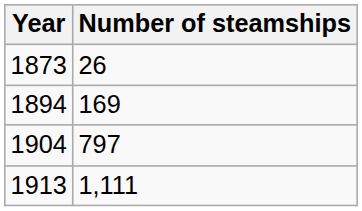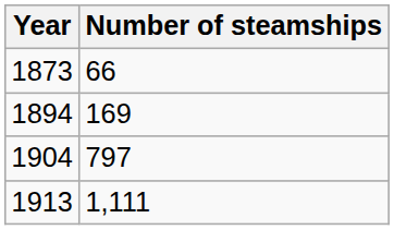1873 | Number of steamships: 26 -> 66
